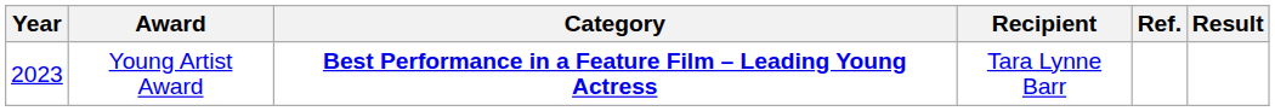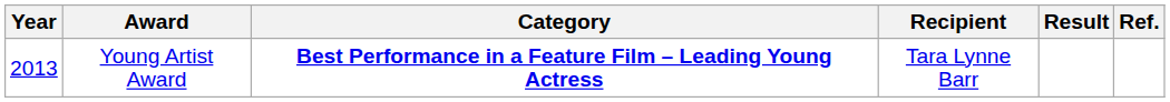columns swapped: Result <-> Ref.
Young Artist Award | Year: 2023 -> 2013
